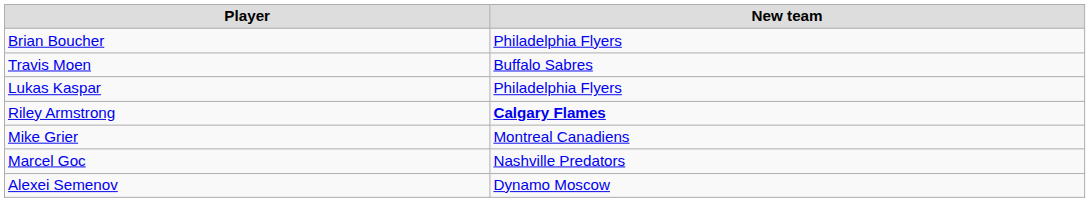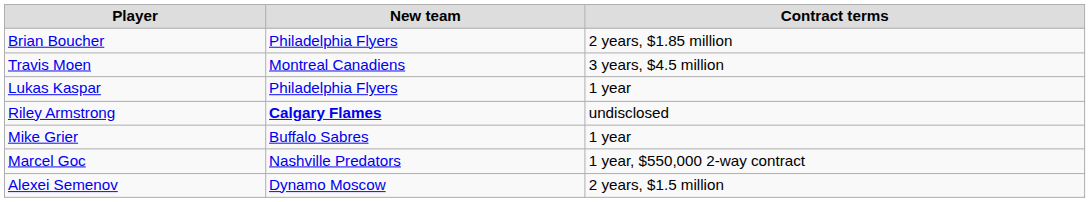+ column: Contract terms | 2 years, $1.85 million | 3 years, $4.5 million | 1 year | undisclosed | 1 year | 1 year, $550,000 2-way contract | 2 years, $1.5 million
Travis Moen | New team: Buffalo Sabres -> Montreal Canadiens
Mike Grier | New team: Montreal Canadiens -> Buffalo Sabres
